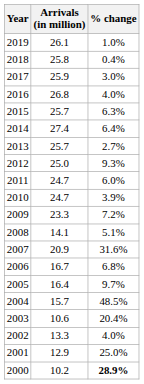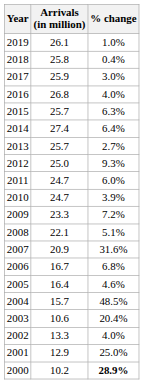2008 | Arrivals (in million): 14.1 -> 22.1
2005 | % change: 9.7% -> 4.6%
